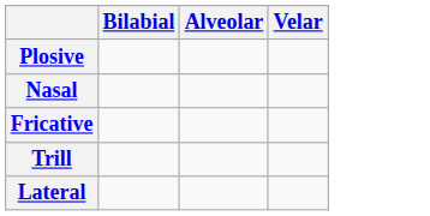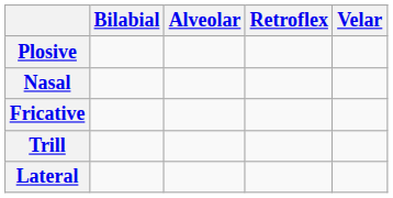+ column: Retroflex
